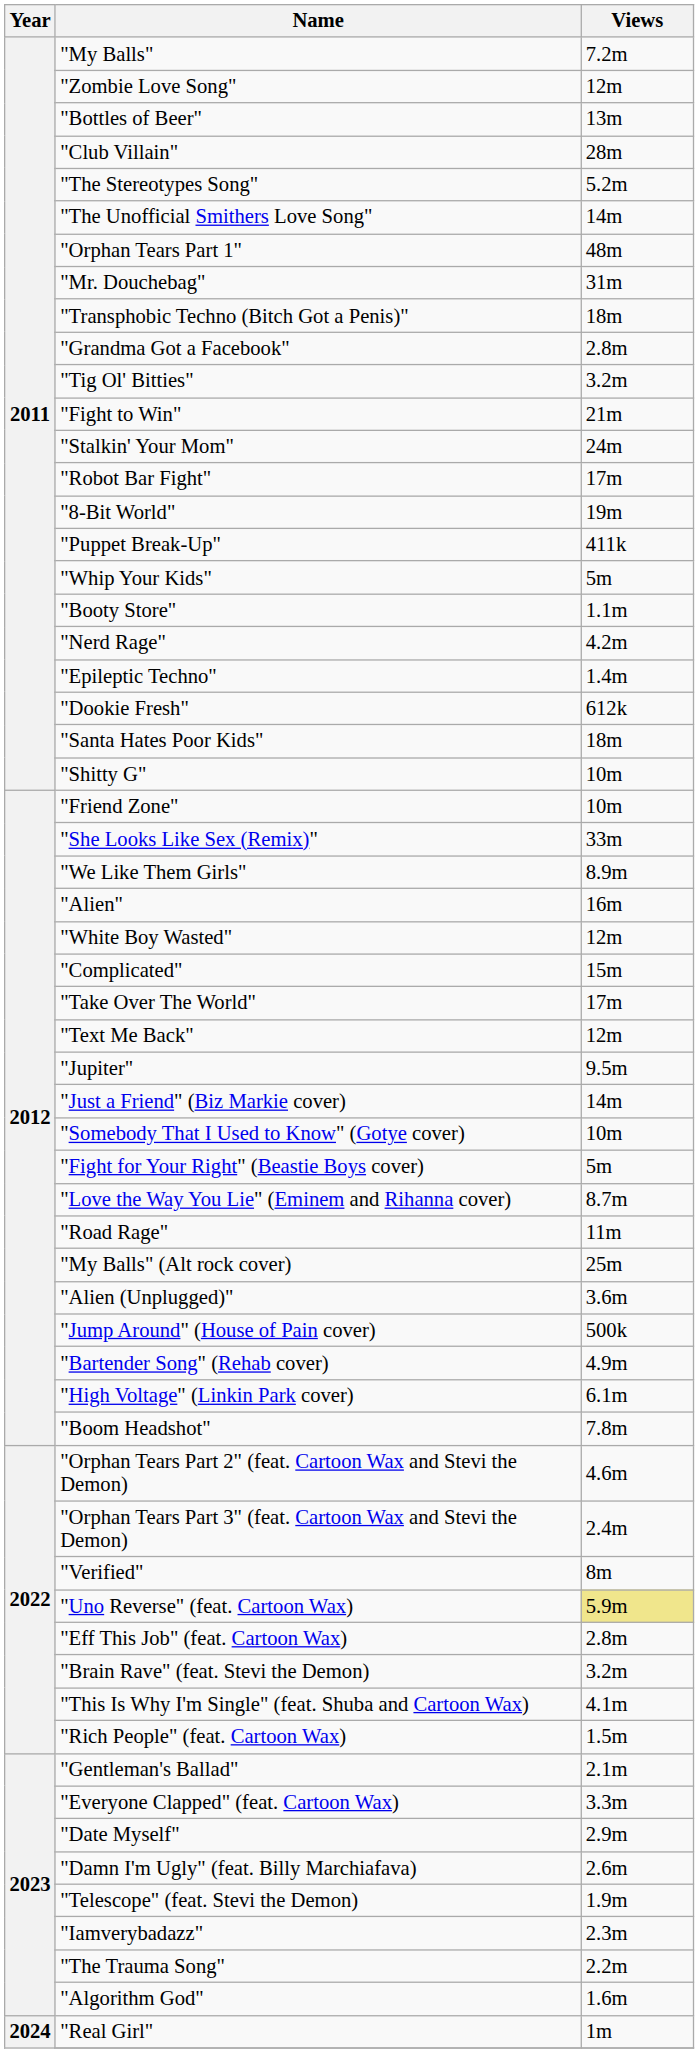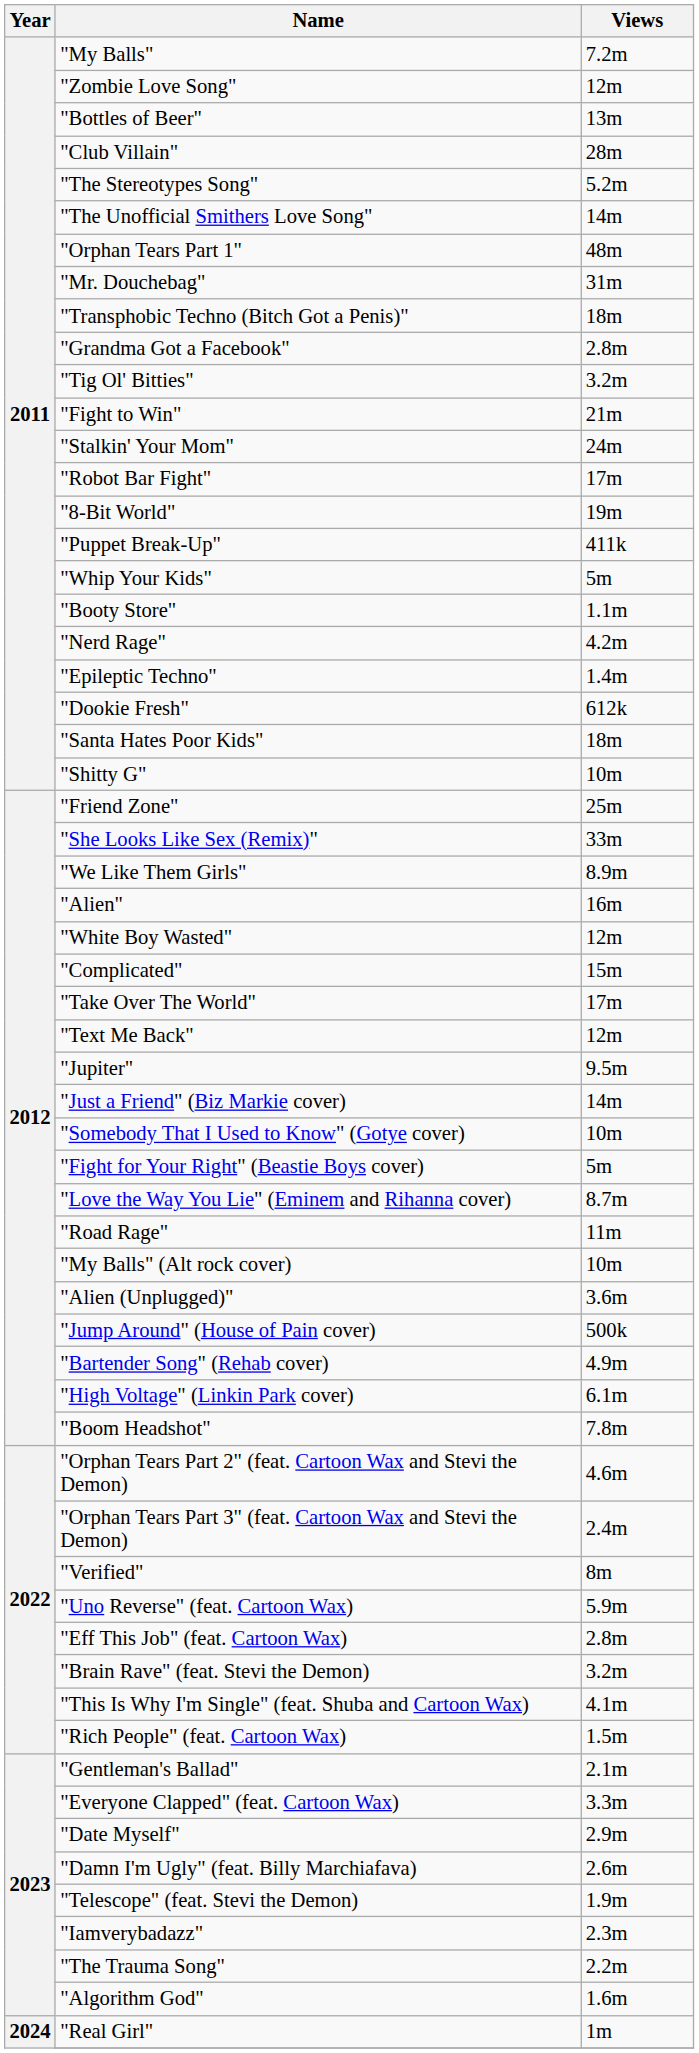"Friend Zone" | Views: 10m -> 25m
"My Balls" (Alt rock cover) | Views: 25m -> 10m
"Uno Reverse" (feat. Cartoon Wax) | Views: khaki background -> no background
